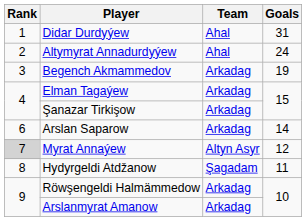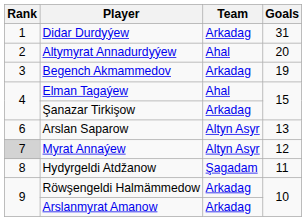Didar Durdyýew | Team: Ahal -> Arkadag
Altymyrat Annadurdyýew | Goals: 24 -> 20
Elman Tagaýew | Team: Arkadag -> Ahal
Arslan Saparow | Team: Arkadag -> Altyn Asyr
Arslan Saparow | Goals: 14 -> 13
